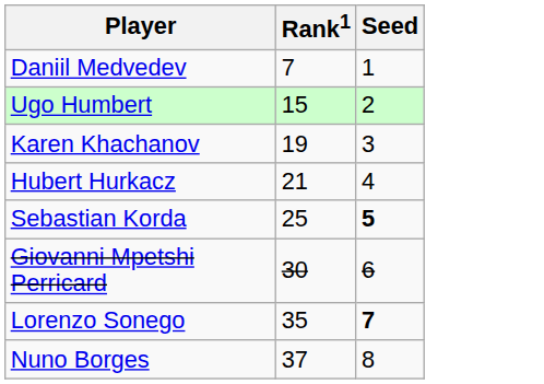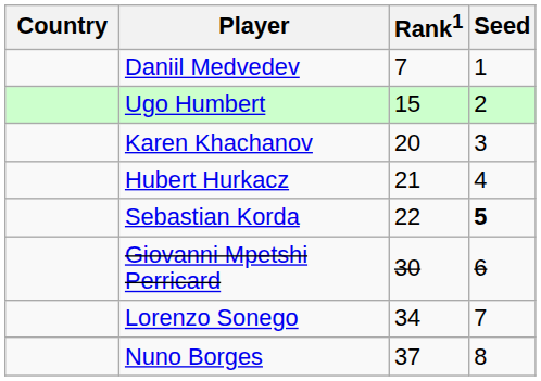+ column: Country
Karen Khachanov | Rank1: 19 -> 20
Sebastian Korda | Rank1: 25 -> 22
Lorenzo Sonego | Rank1: 35 -> 34
Lorenzo Sonego | Seed: bold -> normal
